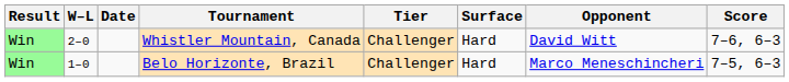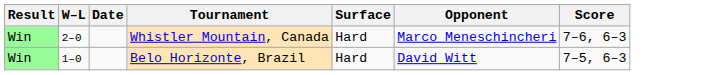- column: Tier | Challenger | Challenger
Whistler Mountain, Canada | Opponent: David Witt -> Marco Meneschincheri
Belo Horizonte, Brazil | Opponent: Marco Meneschincheri -> David Witt
